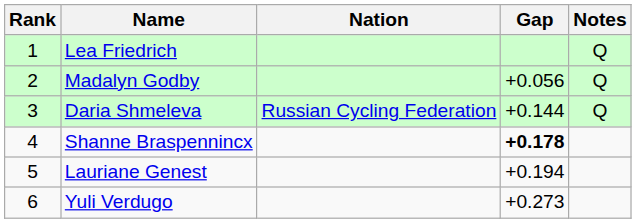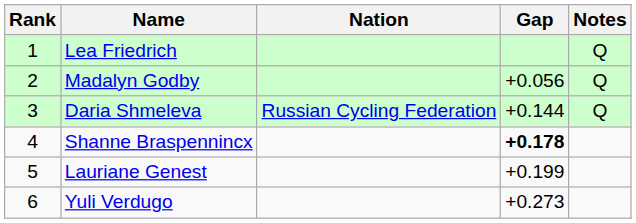Lauriane Genest | Gap: +0.194 -> +0.199
